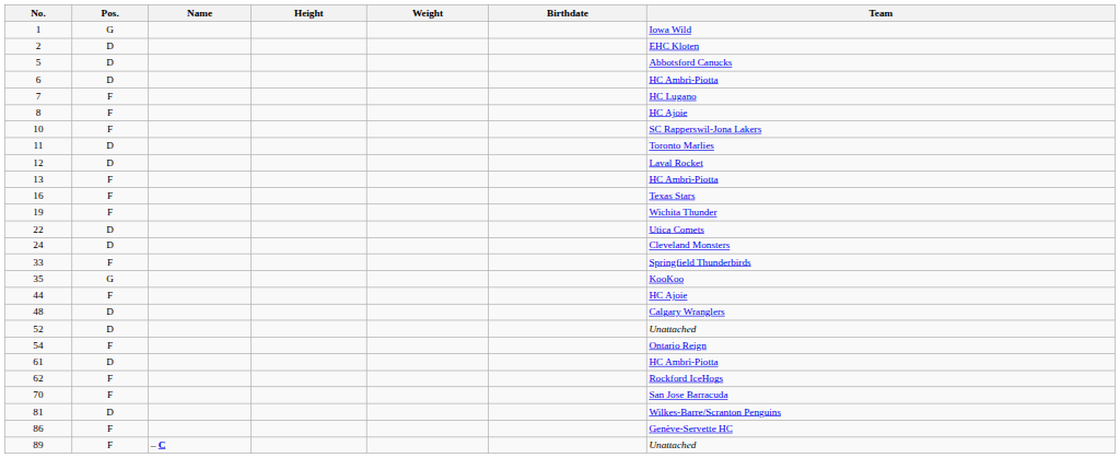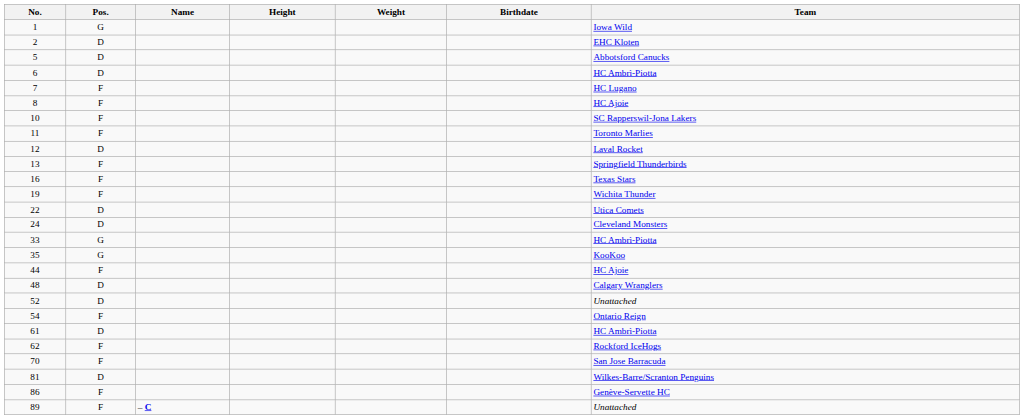11 | Pos.: D -> F
13 | Team: HC Ambrì-Piotta -> Springfield Thunderbirds
33 | Pos.: F -> G
33 | Team: Springfield Thunderbirds -> HC Ambrì-Piotta
